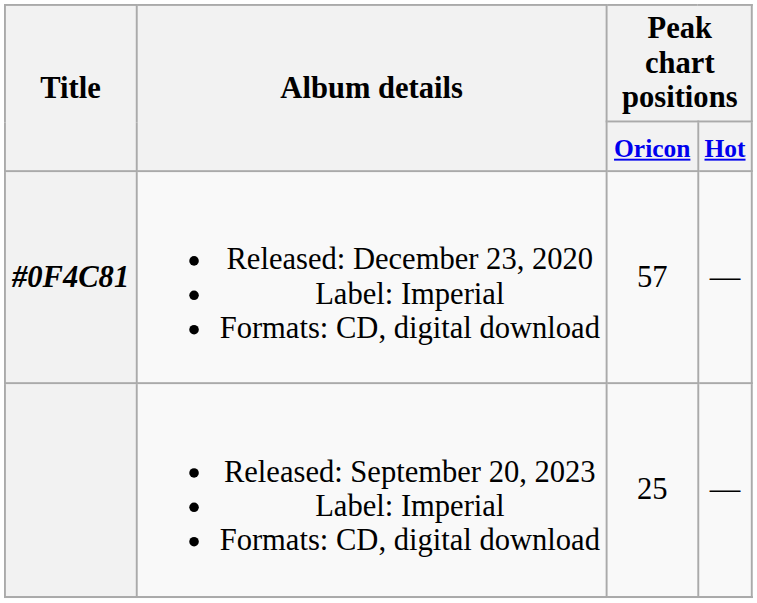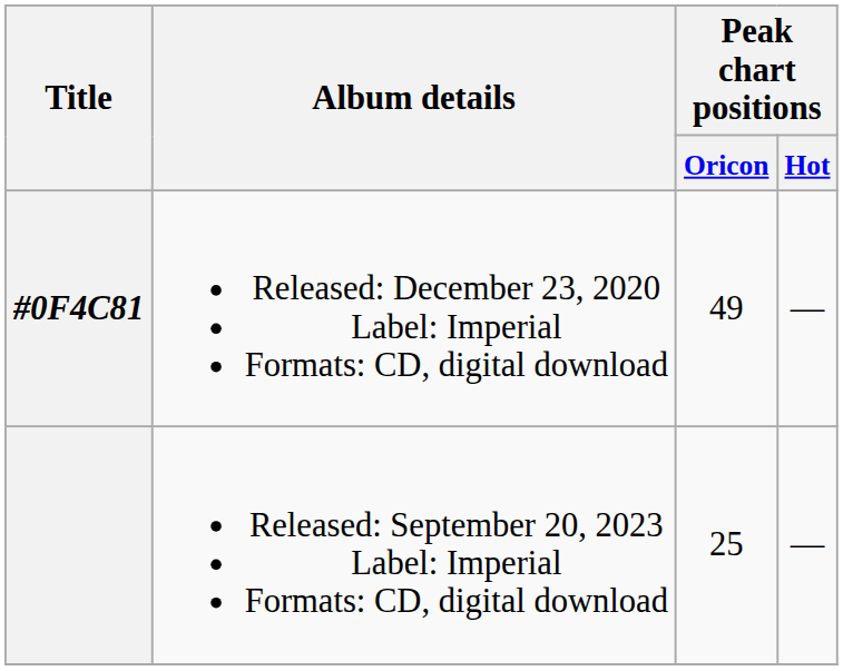#0F4C81 | Peak chart positions / Oricon: 57 -> 49
